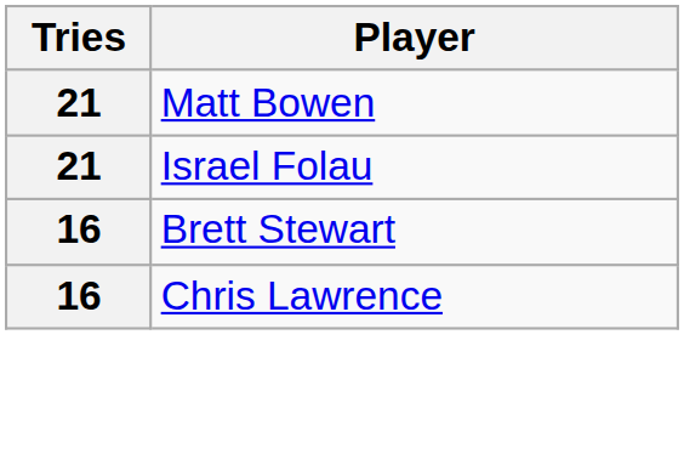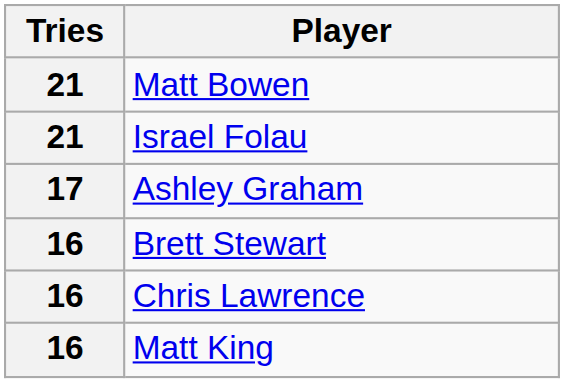+ row: 17 | Ashley Graham
+ row: 16 | Matt King
